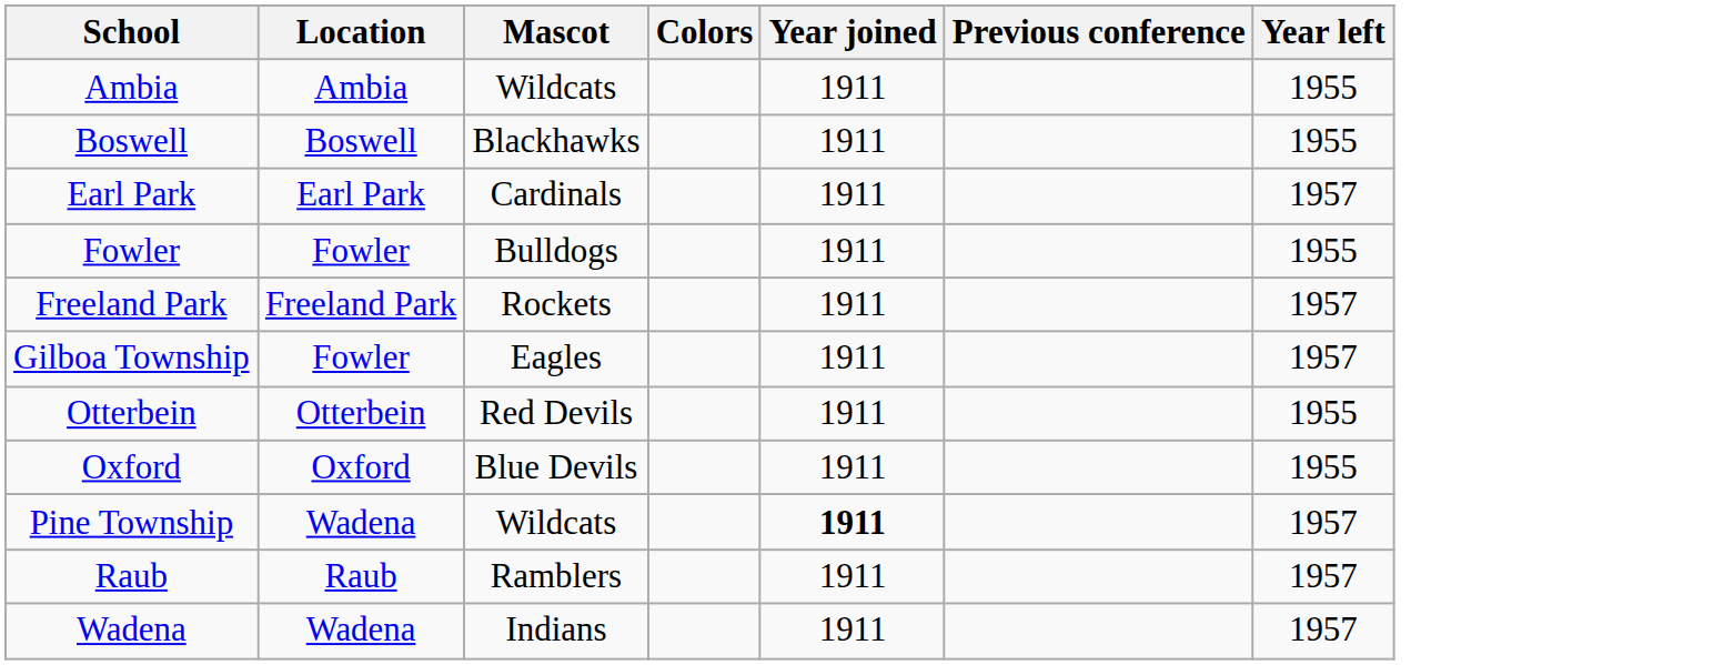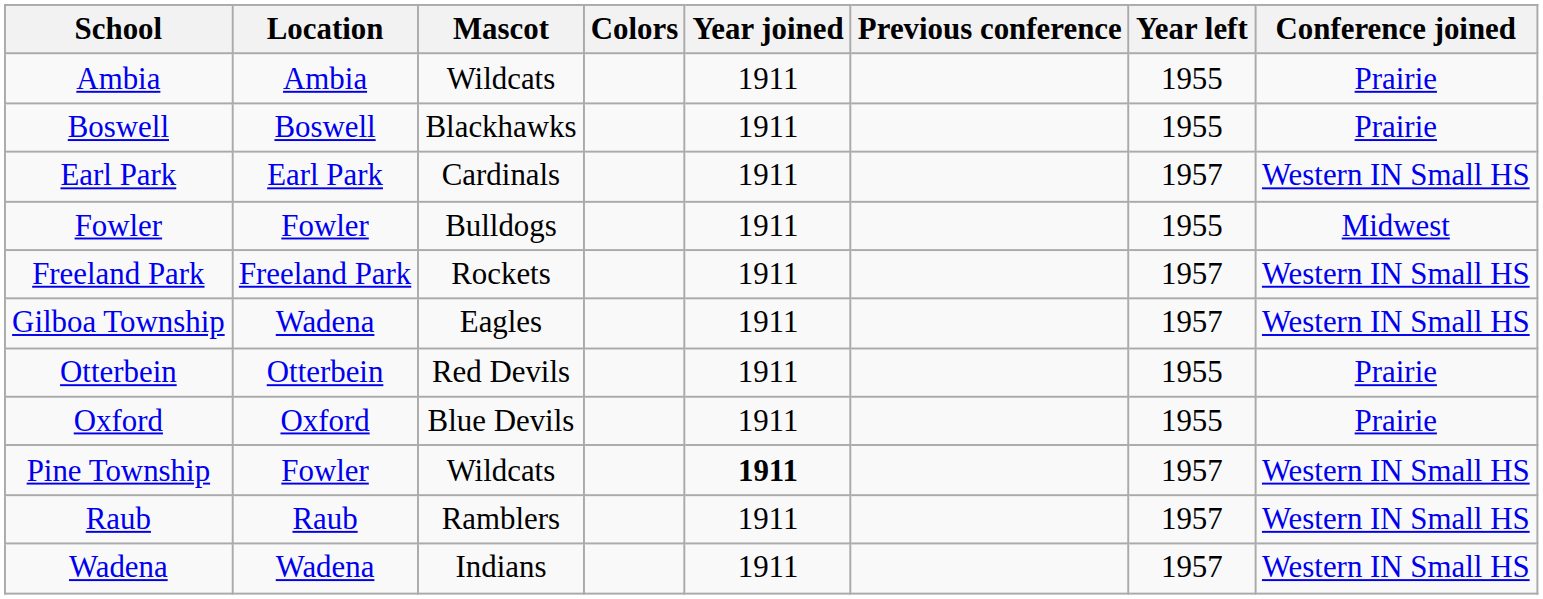+ column: Conference joined | Prairie | Prairie | Western IN Small HS | Midwest | Western IN Small HS | Western IN Small HS | Prairie | Prairie | Western IN Small HS | Western IN Small HS | Western IN Small HS
Gilboa Township | Location: Fowler -> Wadena
Pine Township | Location: Wadena -> Fowler
